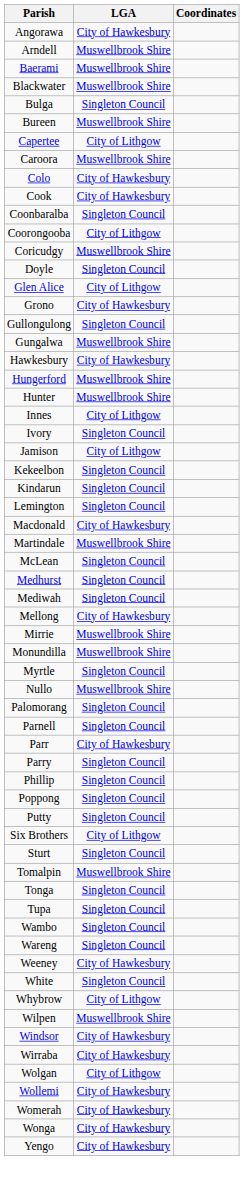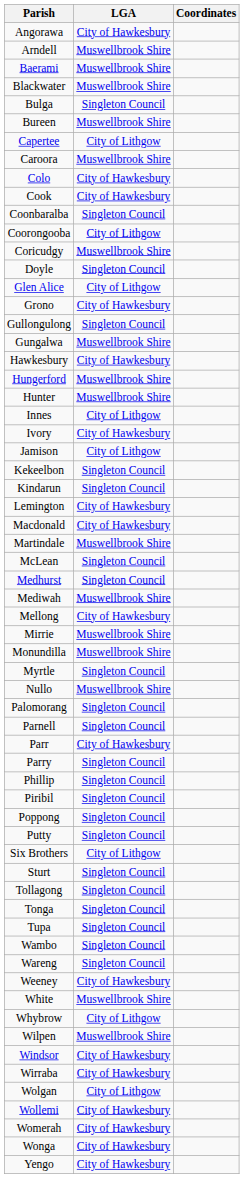Ivory | LGA: Singleton Council -> City of Hawkesbury
Lemington | LGA: Singleton Council -> City of Hawkesbury
Mediwah | LGA: Singleton Council -> Muswellbrook Shire
+ row: Piribil | Singleton Council
+ row: Tollagong | Singleton Council
- row: Tomalpin | Muswellbrook Shire
White | LGA: Singleton Council -> Muswellbrook Shire
